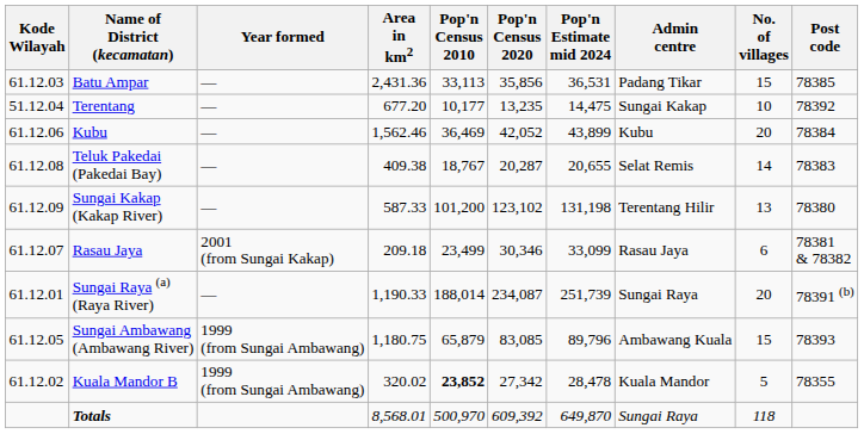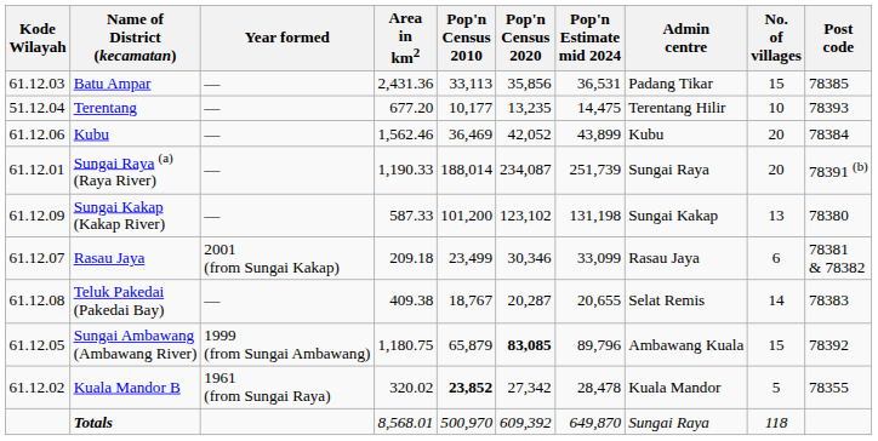Terentang | Admin centre: Sungai Kakap -> Terentang Hilir
Terentang | Post code: 78392 -> 78393
rows swapped: Teluk Pakedai (Pakedai Bay) <-> Sungai Raya (a) (Raya River)
Sungai Kakap (Kakap River) | Admin centre: Terentang Hilir -> Sungai Kakap
Sungai Ambawang (Ambawang River) | Pop'n Census 2020: normal -> bold
Sungai Ambawang (Ambawang River) | Post code: 78393 -> 78392
Kuala Mandor B | Year formed: 1999 (from Sungai Ambawang) -> 1961 (from Sungai Raya)
